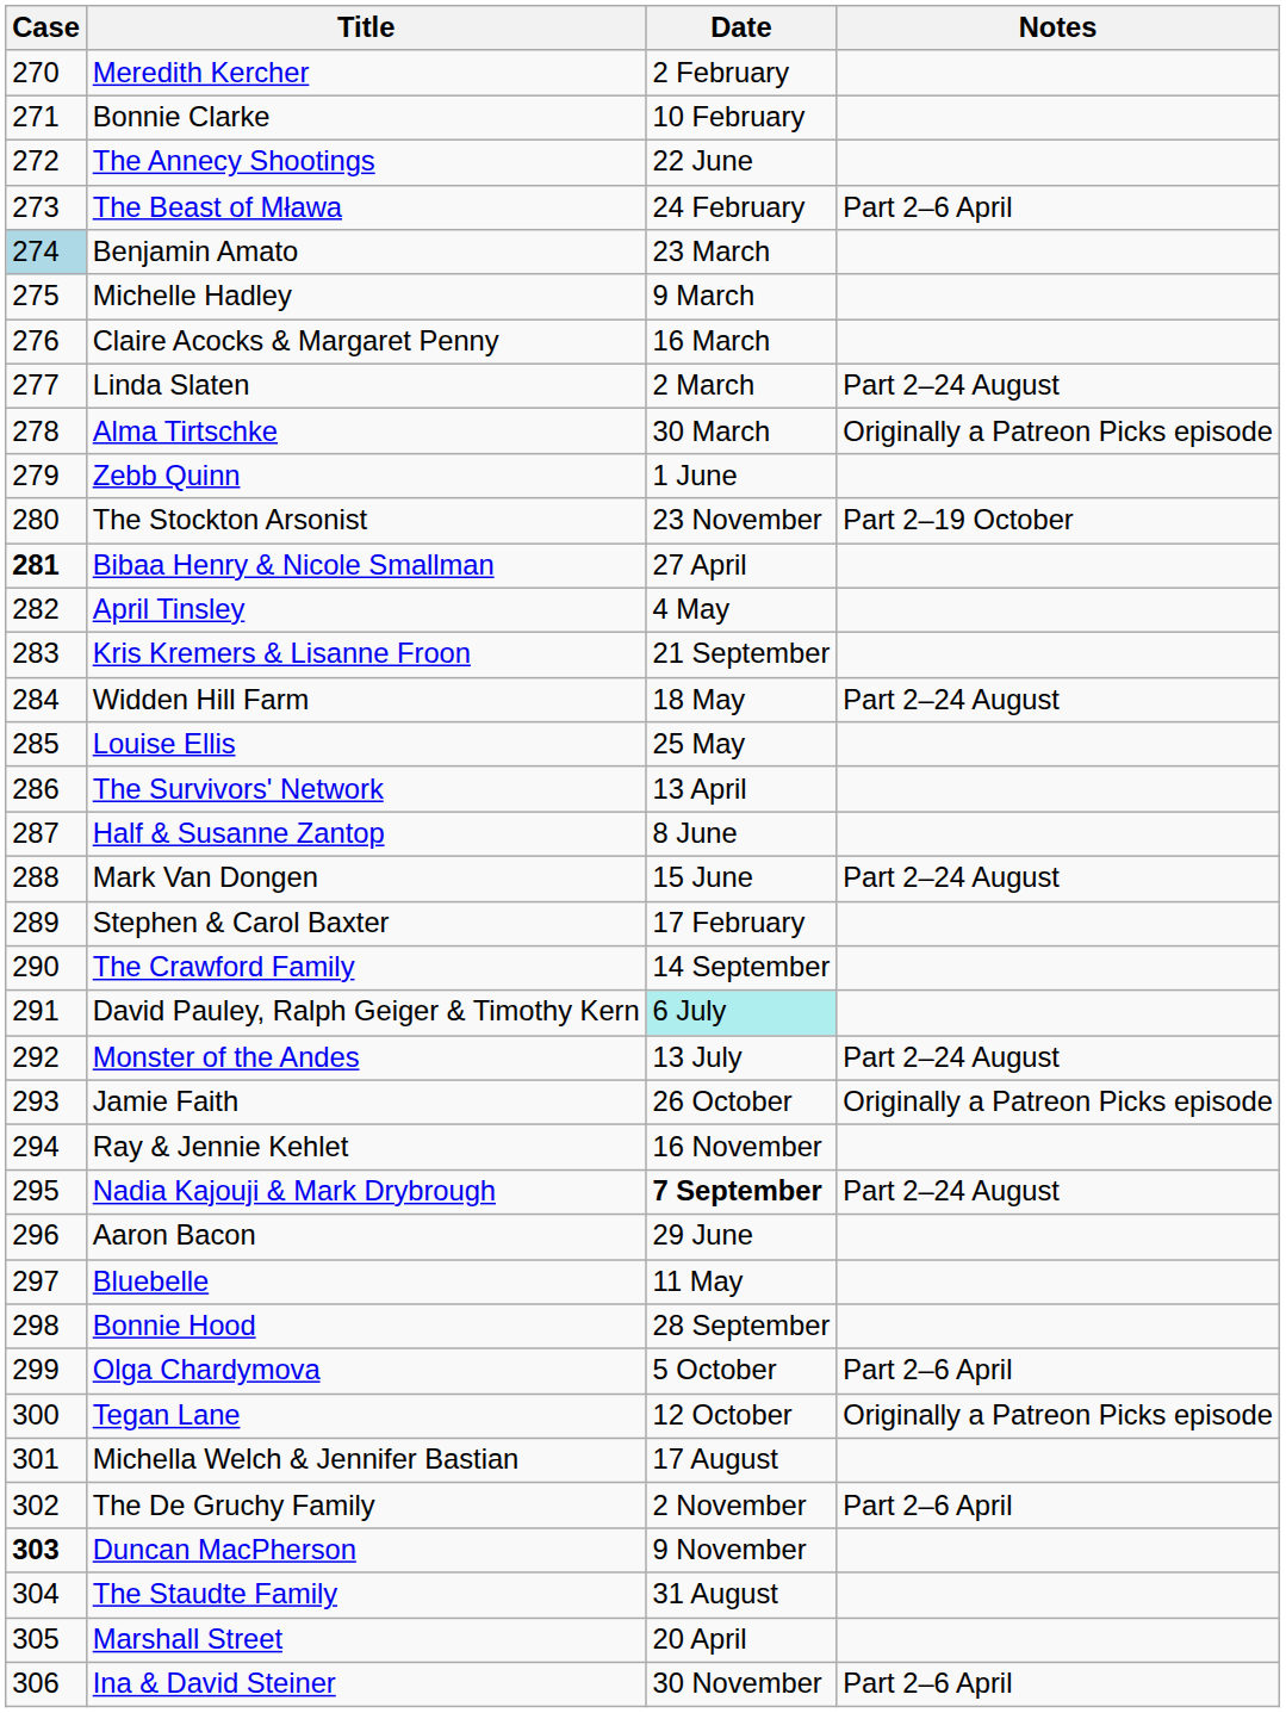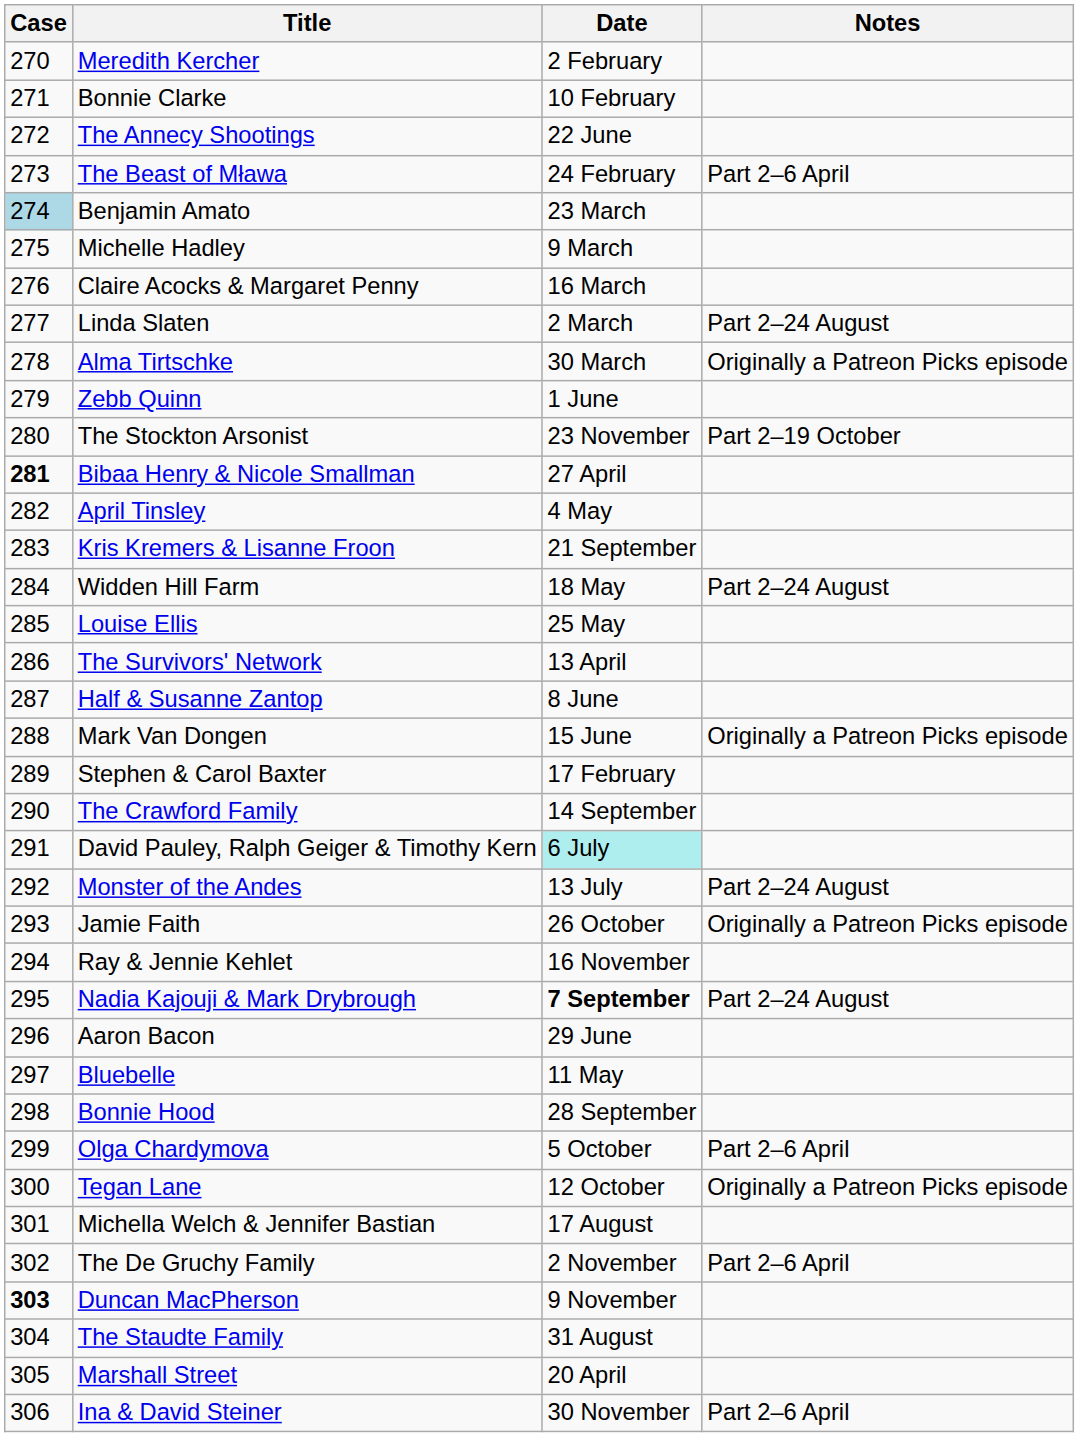Mark Van Dongen | Notes: Part 2–24 August -> Originally a Patreon Picks episode
